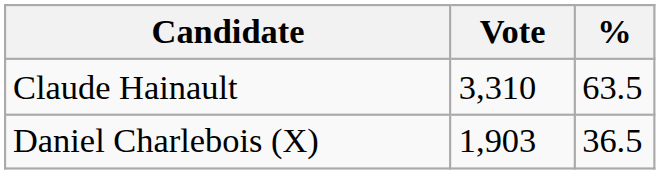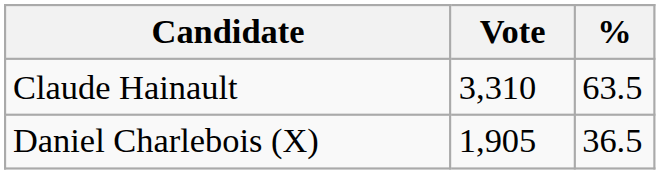Daniel Charlebois (X) | Vote: 1,903 -> 1,905
